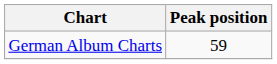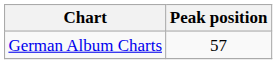German Album Charts | Peak position: 59 -> 57
